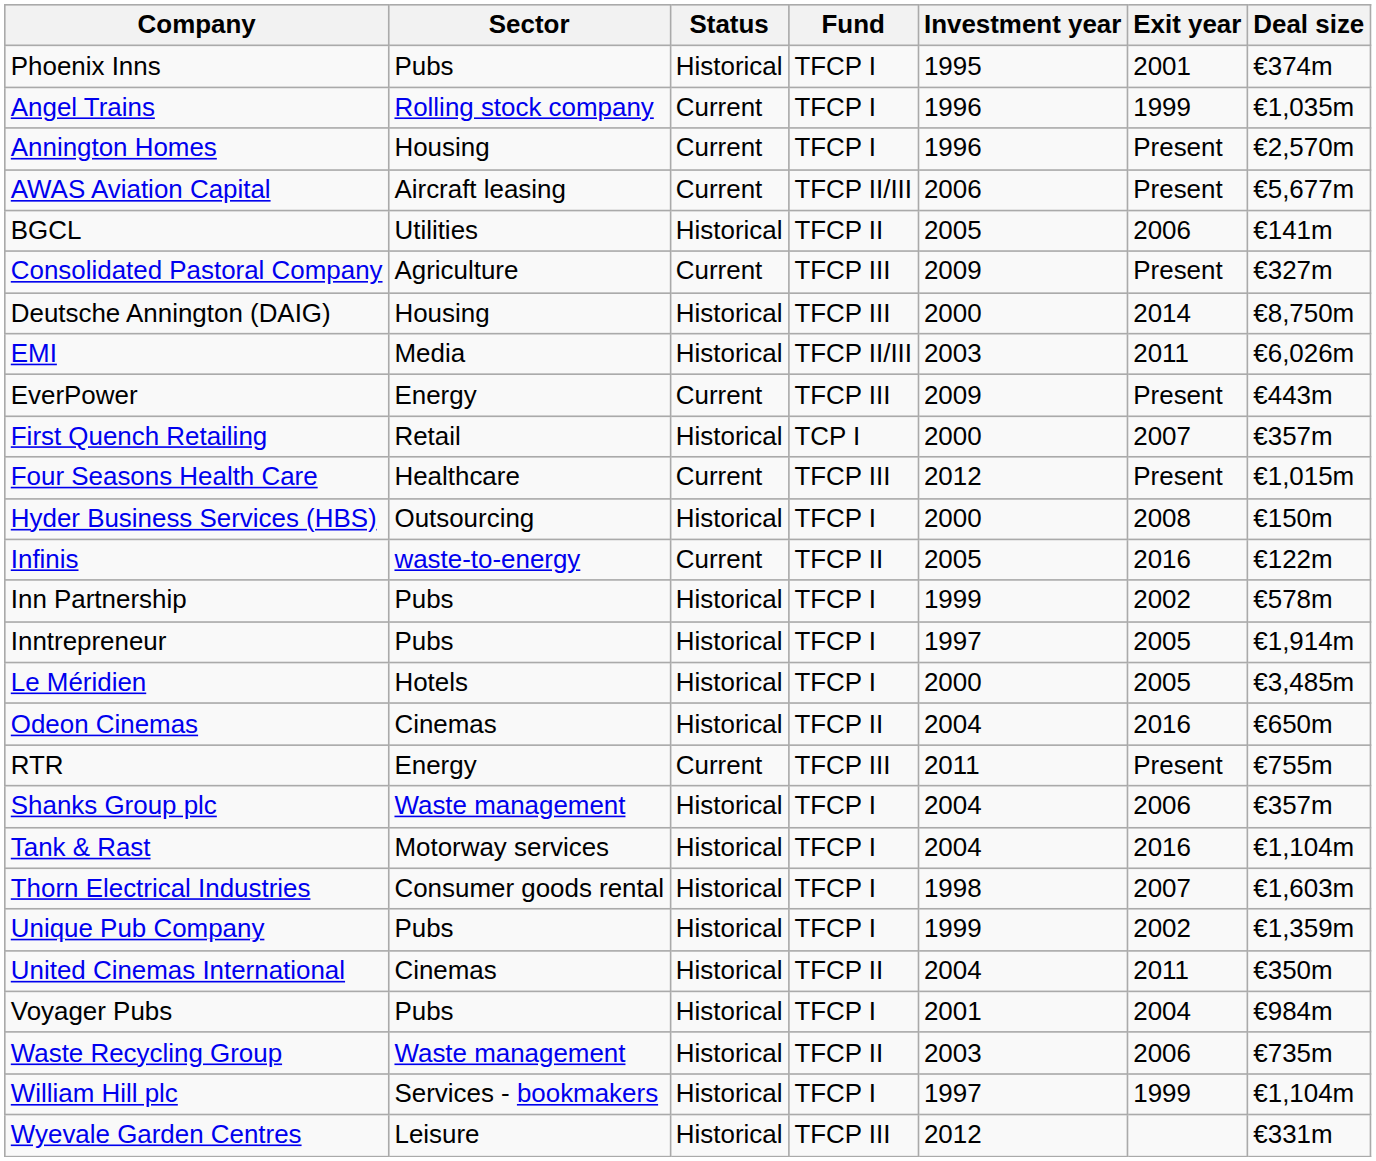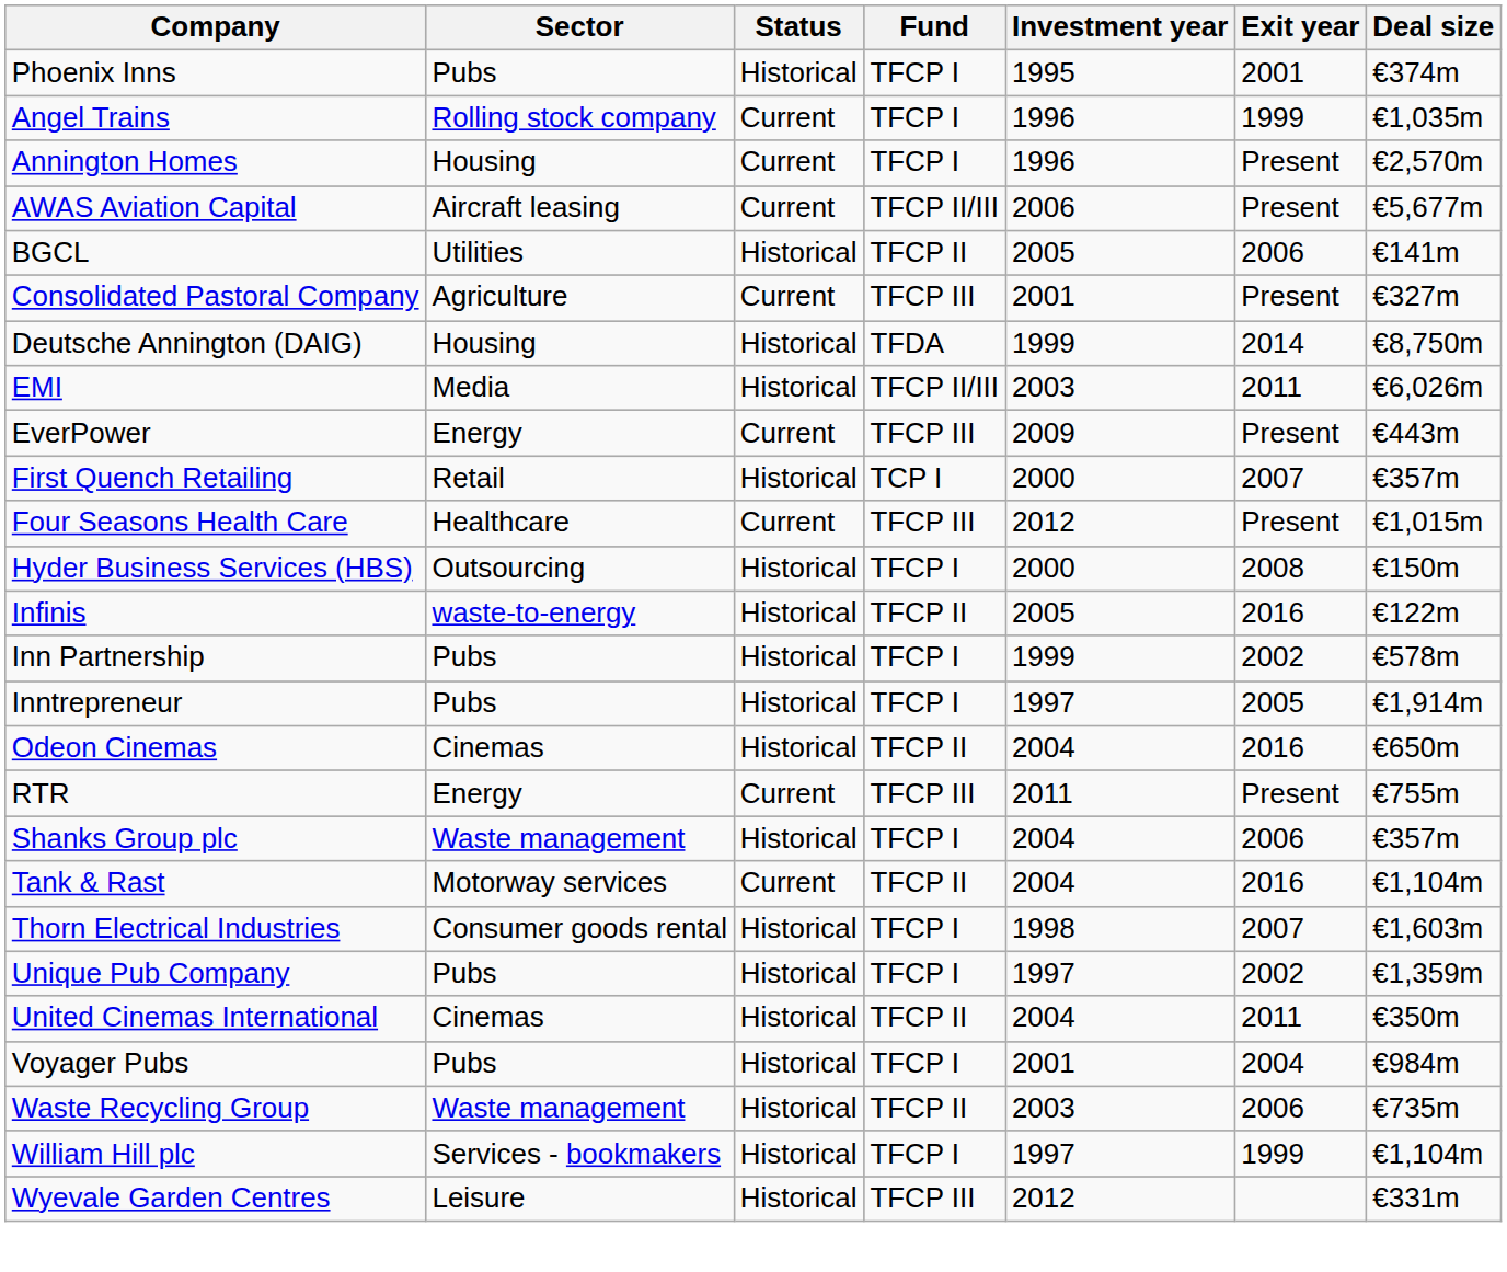Consolidated Pastoral Company | Investment year: 2009 -> 2001
Deutsche Annington (DAIG) | Fund: TFCP III -> TFDA
Deutsche Annington (DAIG) | Investment year: 2000 -> 1999
Infinis | Status: Current -> Historical
- row: Le Méridien | Hotels | Historical | TFCP I | 2000 | 2005 | €3,485m
Tank & Rast | Status: Historical -> Current
Tank & Rast | Fund: TFCP I -> TFCP II
Unique Pub Company | Investment year: 1999 -> 1997
